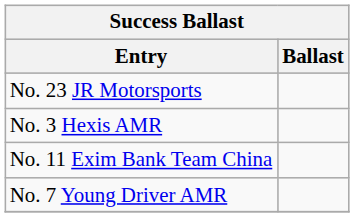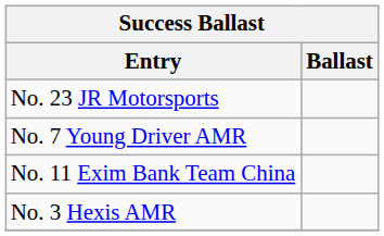rows swapped: No. 7 Young Driver AMR <-> No. 3 Hexis AMR
